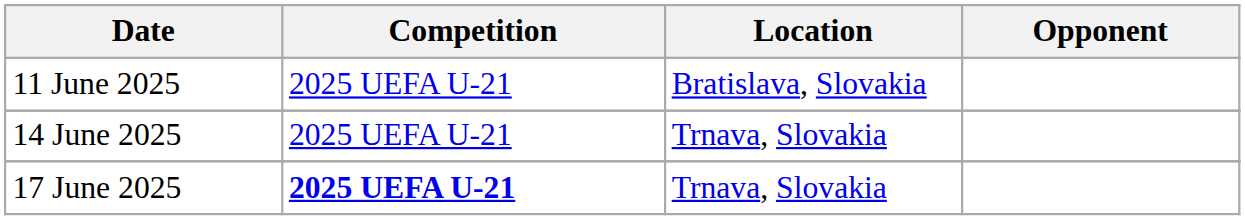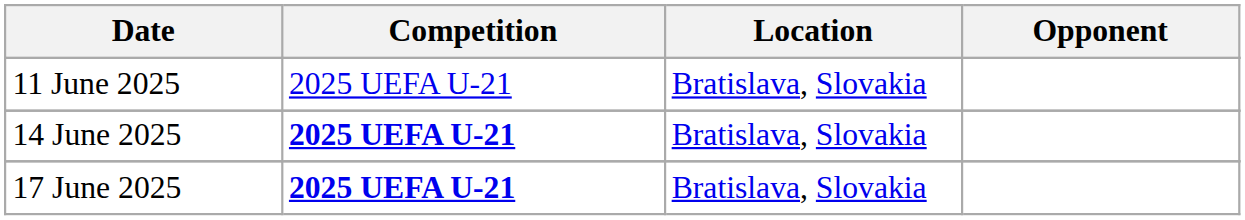14 June 2025 | Competition: normal -> bold
14 June 2025 | Location: Trnava, Slovakia -> Bratislava, Slovakia
17 June 2025 | Location: Trnava, Slovakia -> Bratislava, Slovakia
